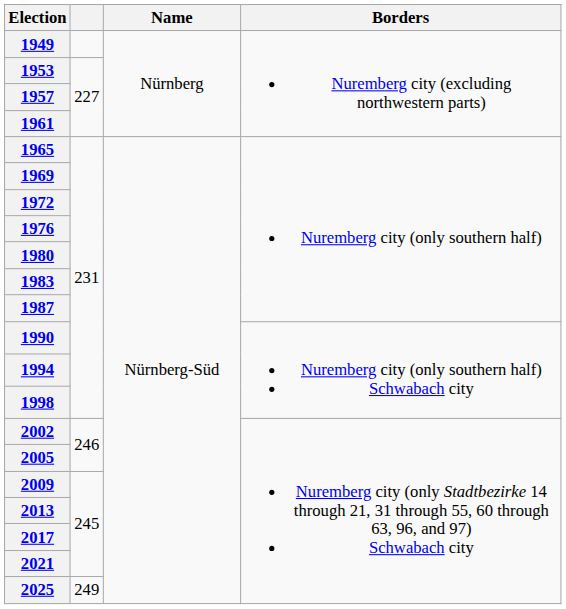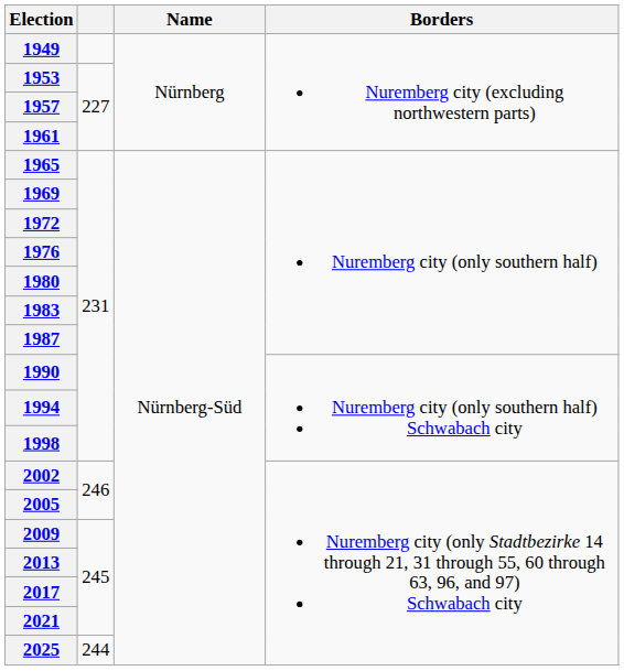2025 | column 2: 249 -> 244
